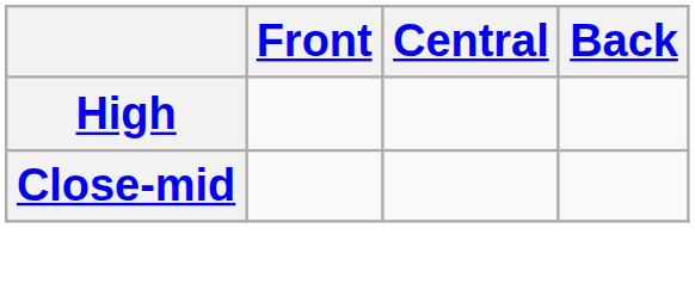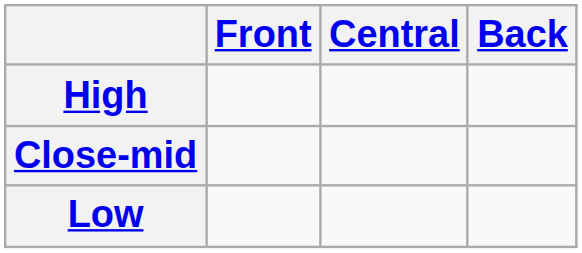+ row: Low
